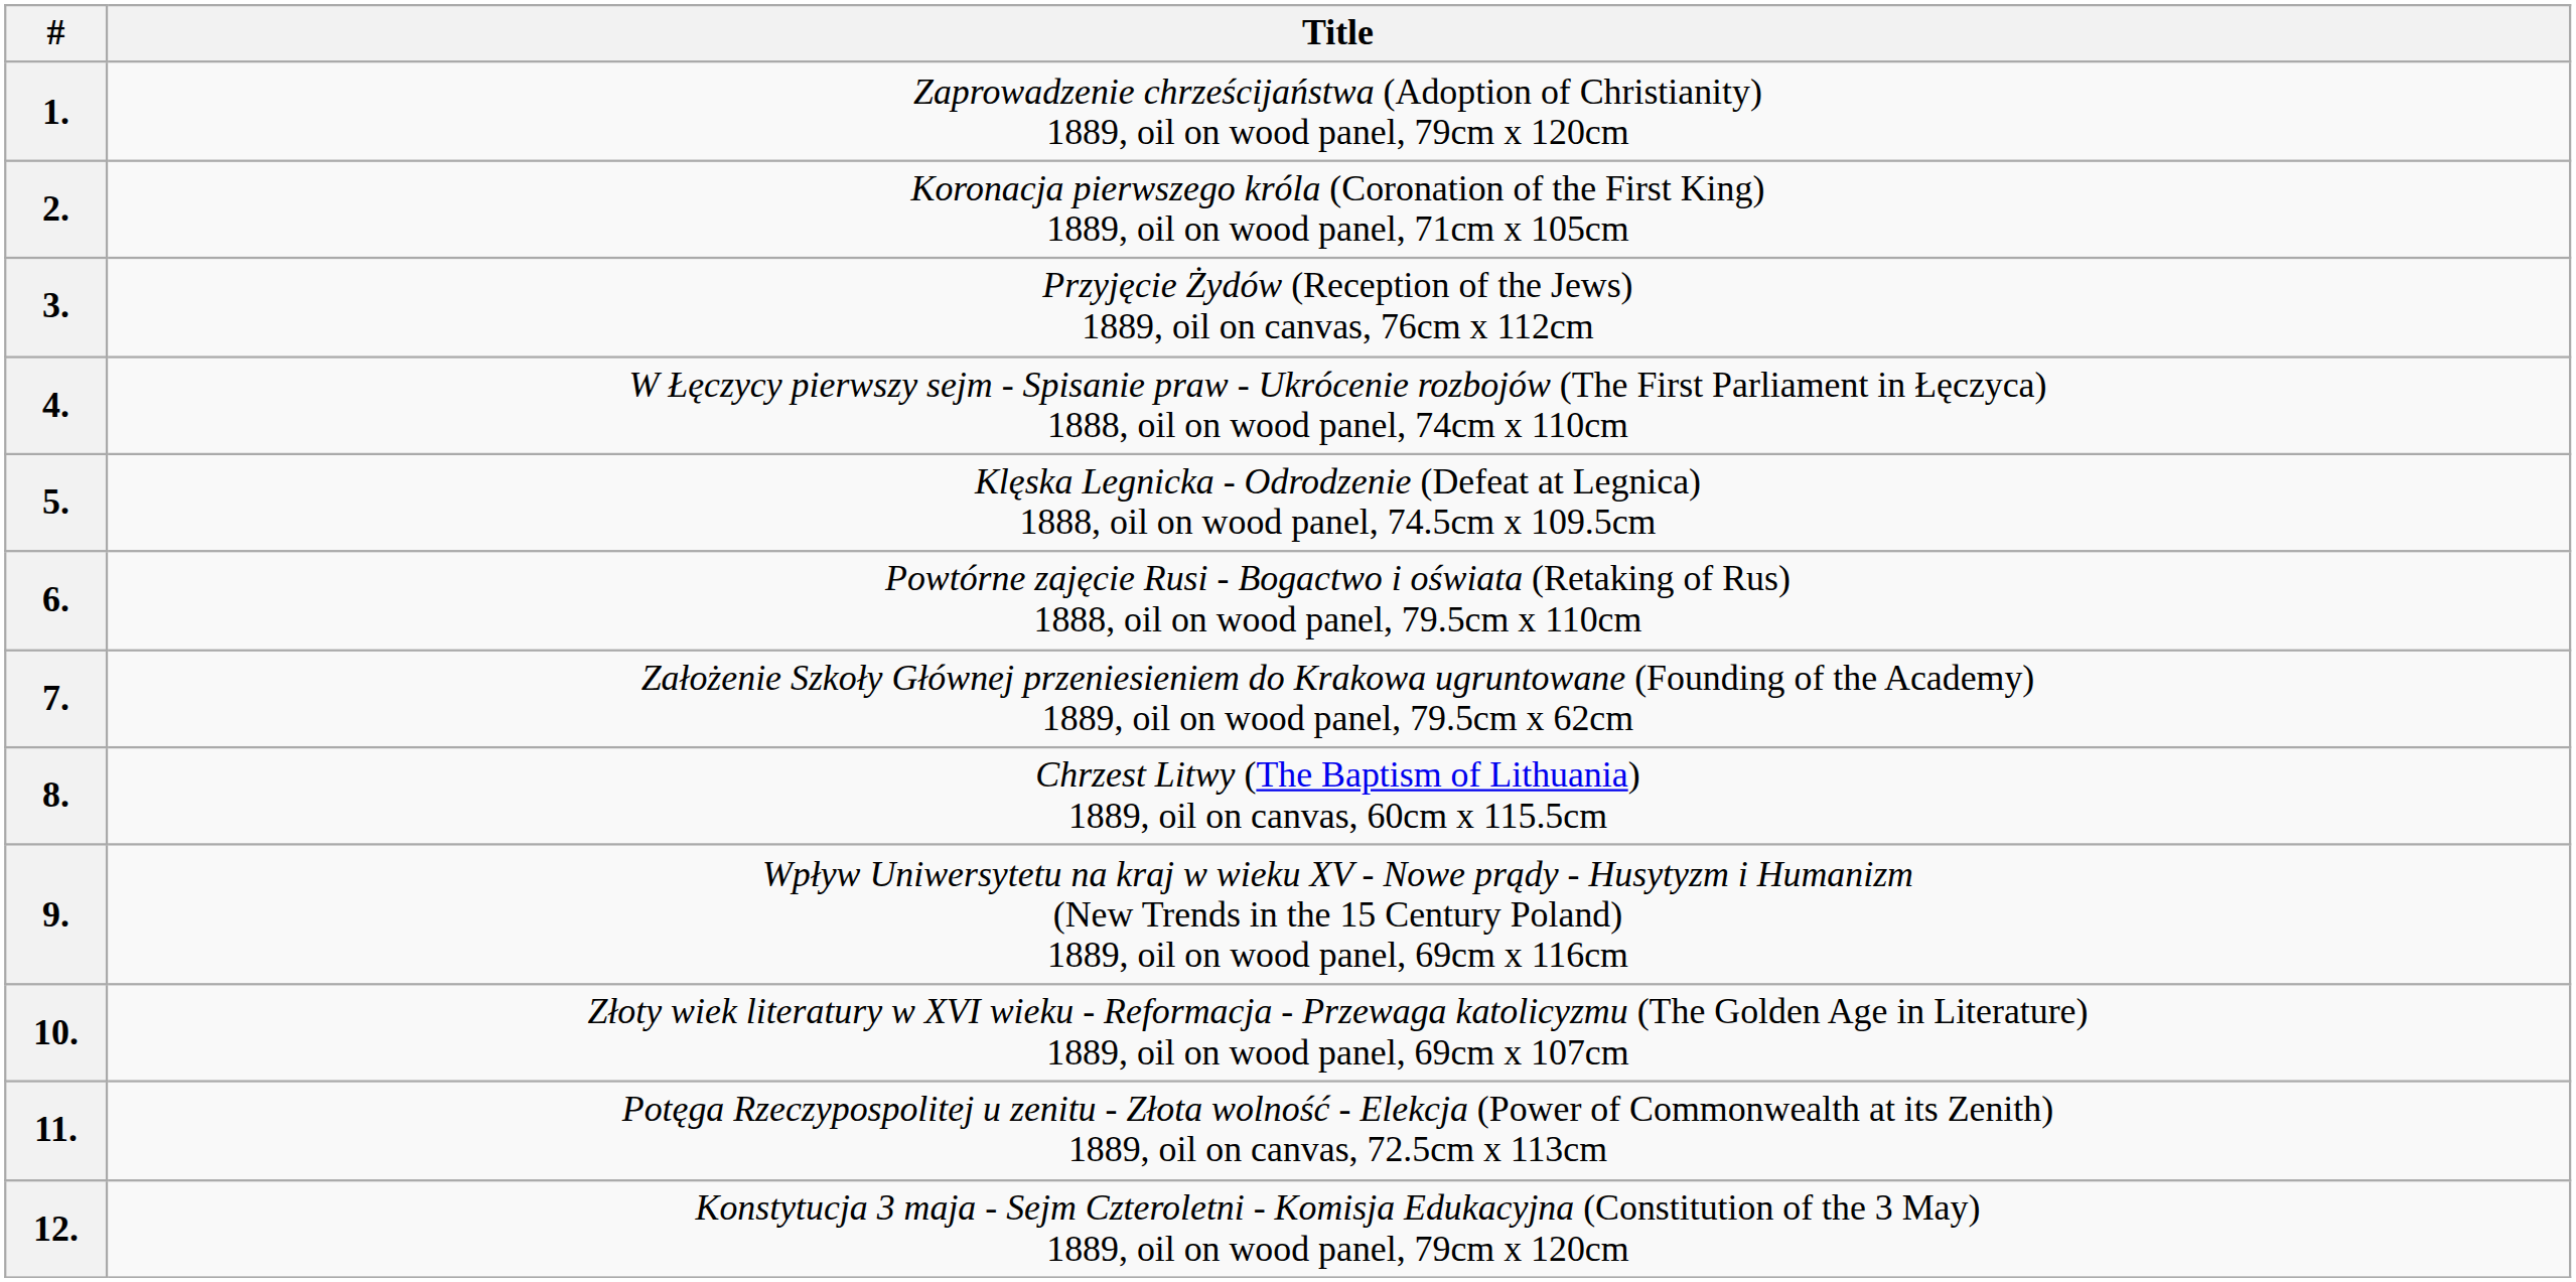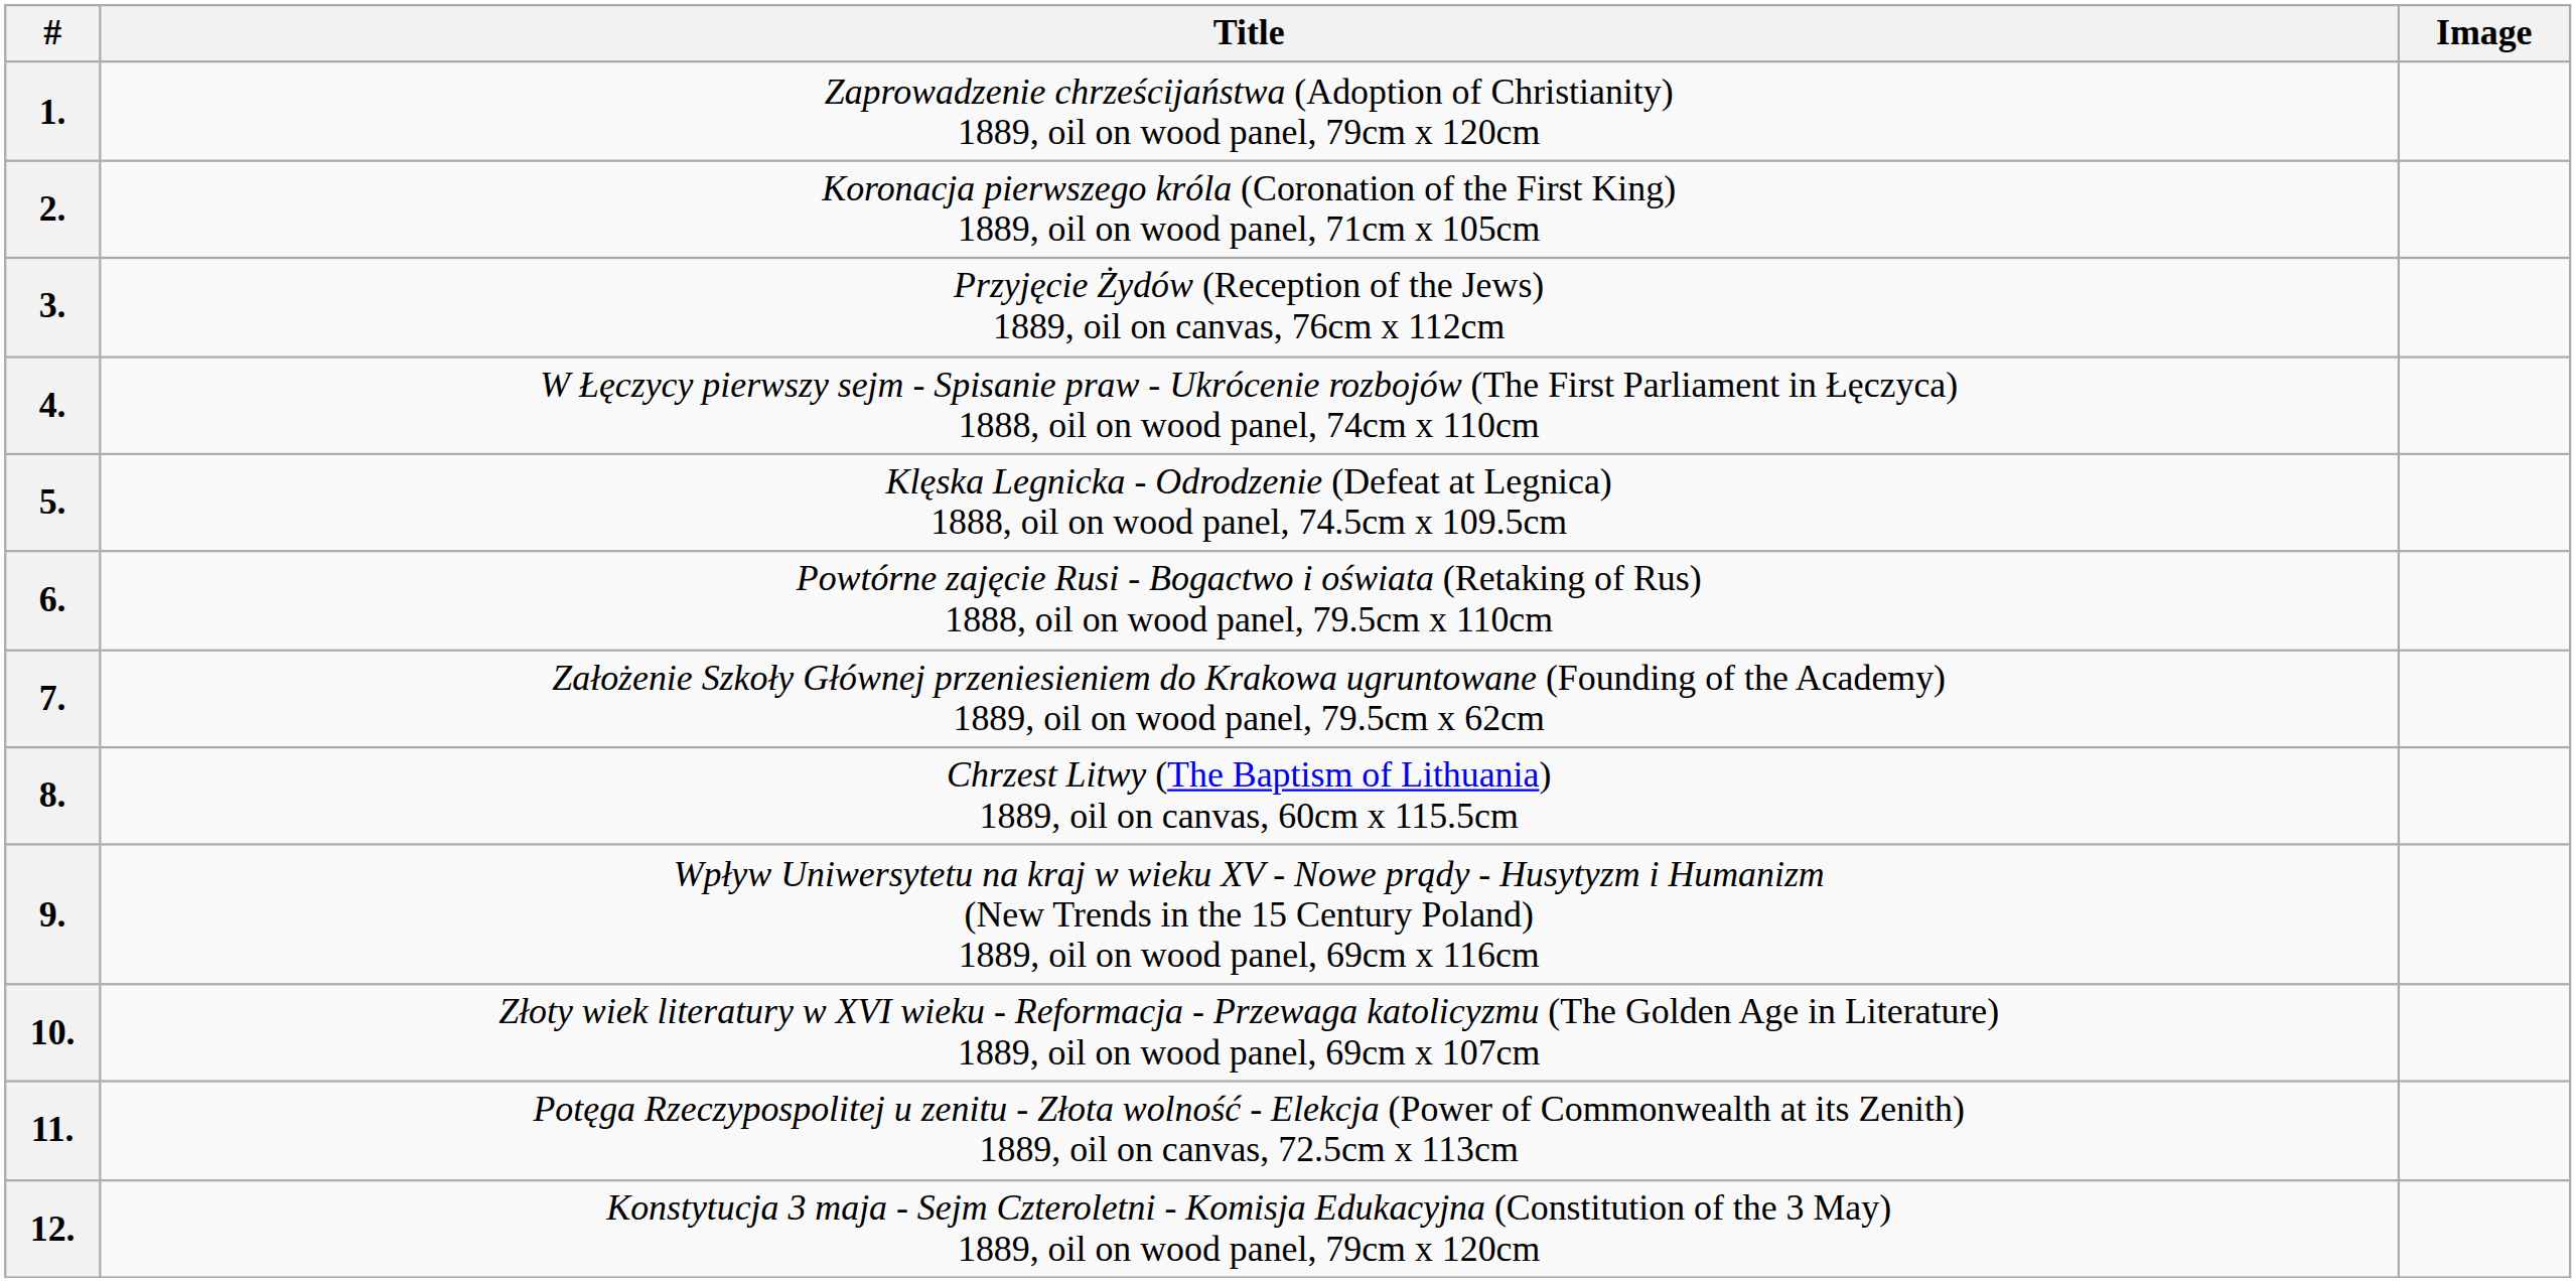+ column: Image
